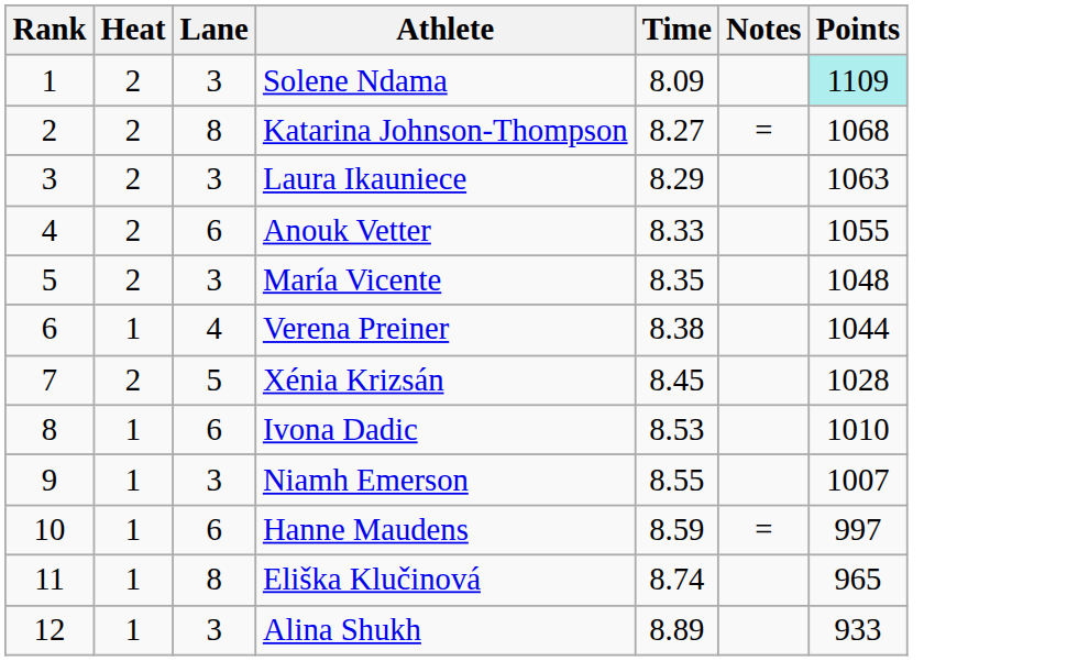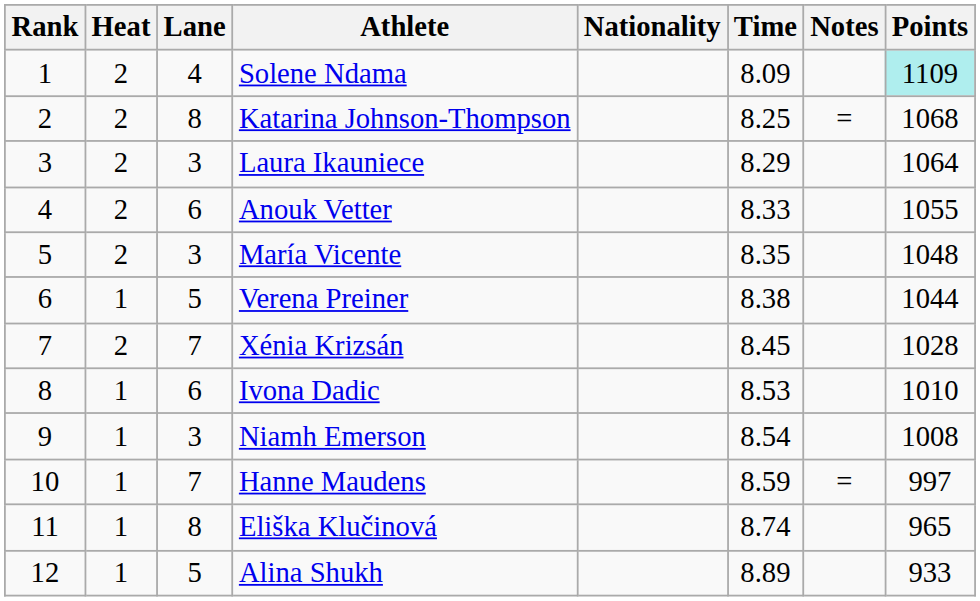+ column: Nationality
Solene Ndama | Lane: 3 -> 4
Katarina Johnson-Thompson | Time: 8.27 -> 8.25
Laura Ikauniece | Points: 1063 -> 1064
Verena Preiner | Lane: 4 -> 5
Xénia Krizsán | Lane: 5 -> 7
Niamh Emerson | Time: 8.55 -> 8.54
Niamh Emerson | Points: 1007 -> 1008
Hanne Maudens | Lane: 6 -> 7
Alina Shukh | Lane: 3 -> 5
